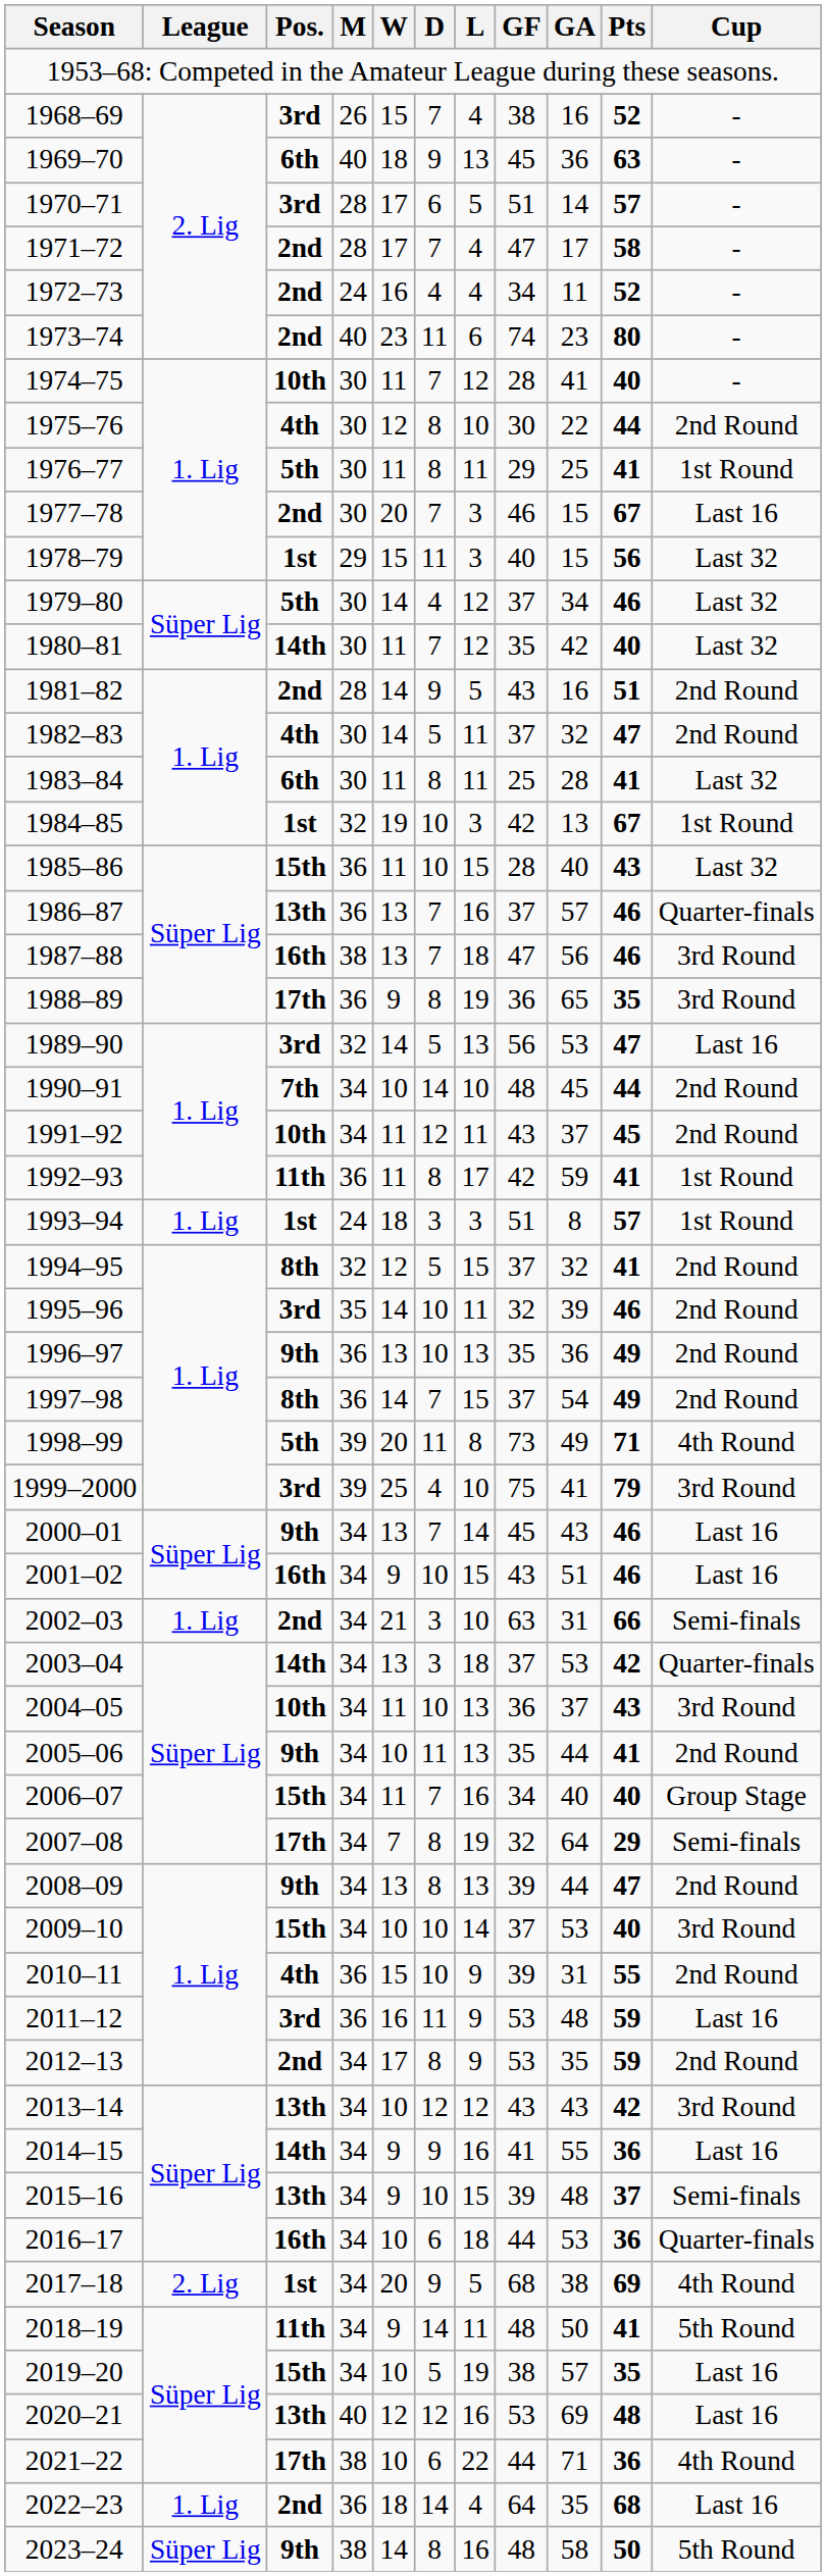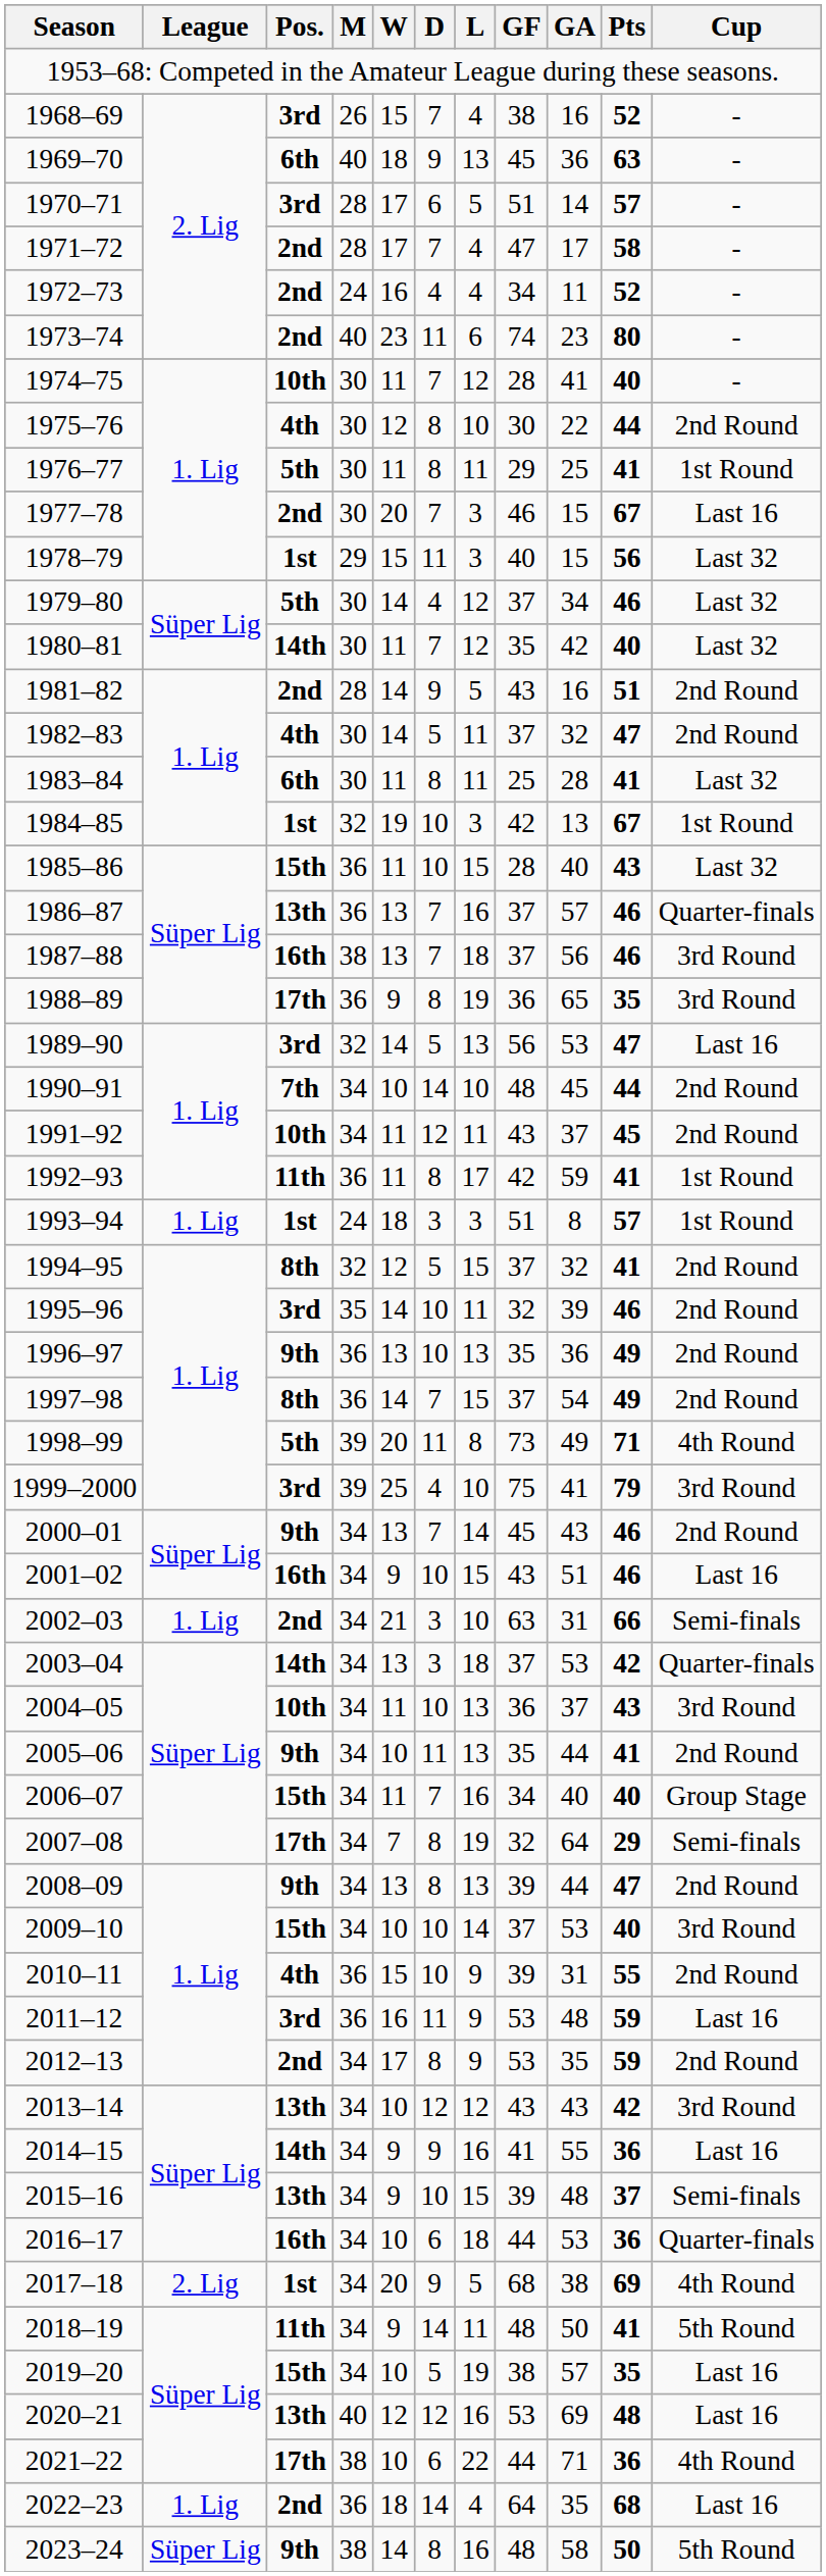1987–88 | GF: 47 -> 37
2000–01 | Cup: Last 16 -> 2nd Round
